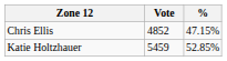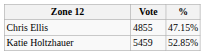Chris Ellis | Vote: 4852 -> 4855
